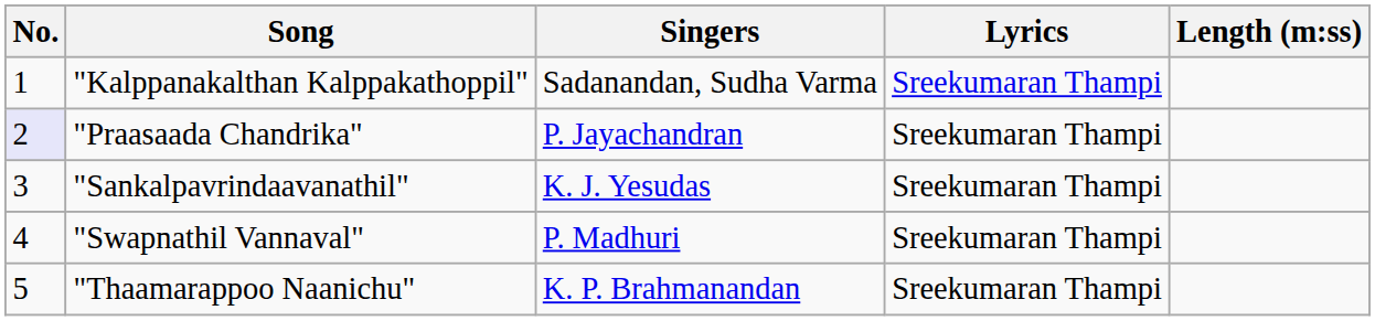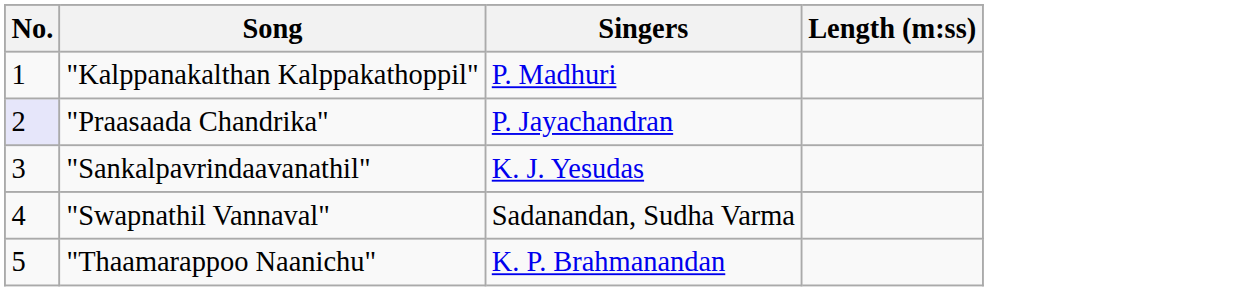- column: Lyrics | Sreekumaran Thampi | Sreekumaran Thampi | Sreekumaran Thampi | Sreekumaran Thampi | Sreekumaran Thampi
"Kalppanakalthan Kalppakathoppil" | Singers: Sadanandan, Sudha Varma -> P. Madhuri
"Swapnathil Vannaval" | Singers: P. Madhuri -> Sadanandan, Sudha Varma
